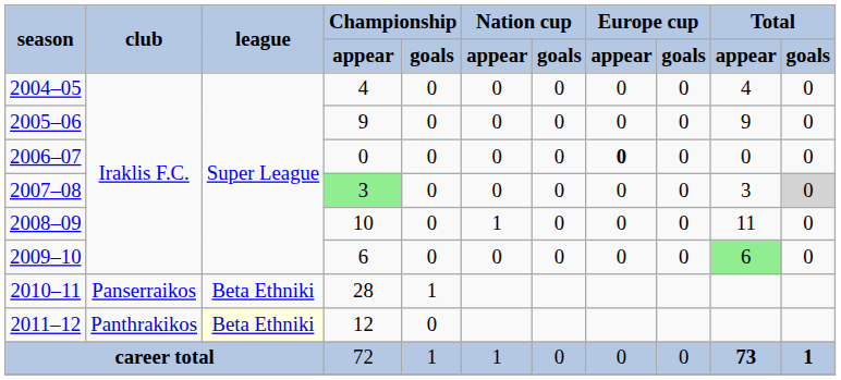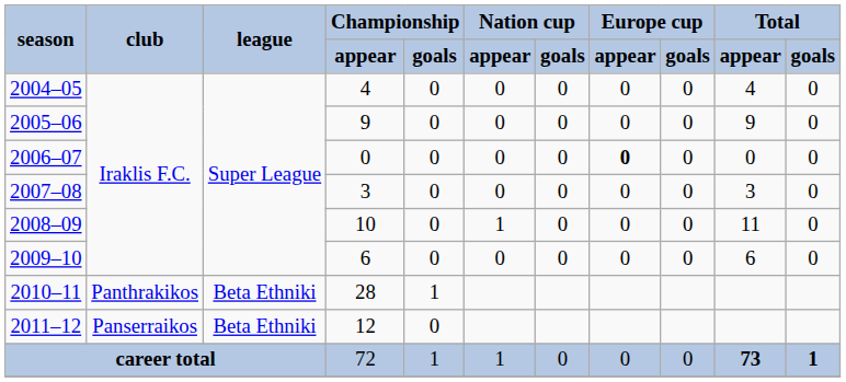2007–08 | column 4: lightgreen background -> no background
2007–08 | column 11: lightgrey background -> no background
2009–10 | column 10: lightgreen background -> no background
2010–11 | club: Panserraikos -> Panthrakikos
2011–12 | club: Panthrakikos -> Panserraikos
2011–12 | league: lightyellow background -> no background
